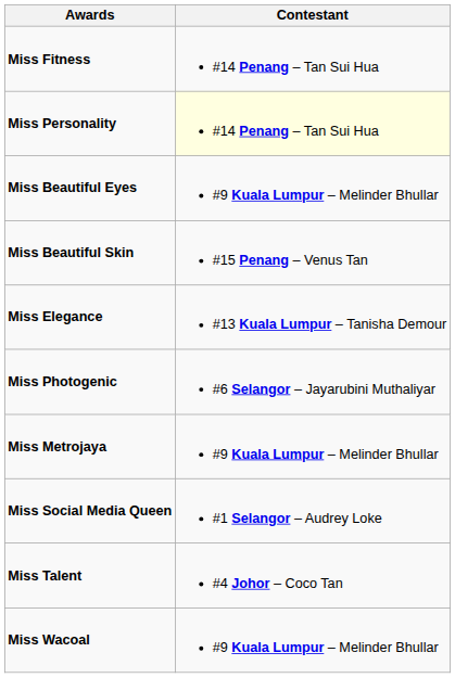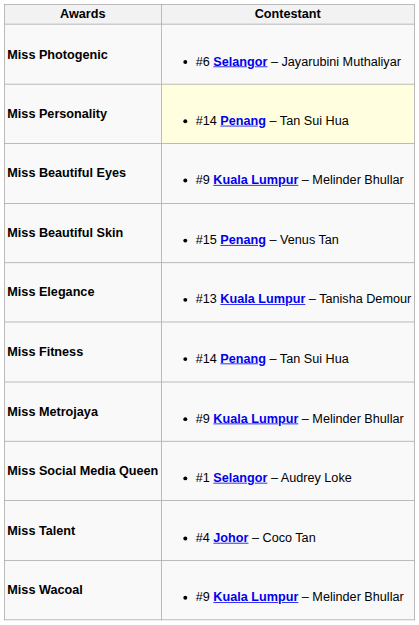rows swapped: Miss Photogenic <-> Miss Fitness
